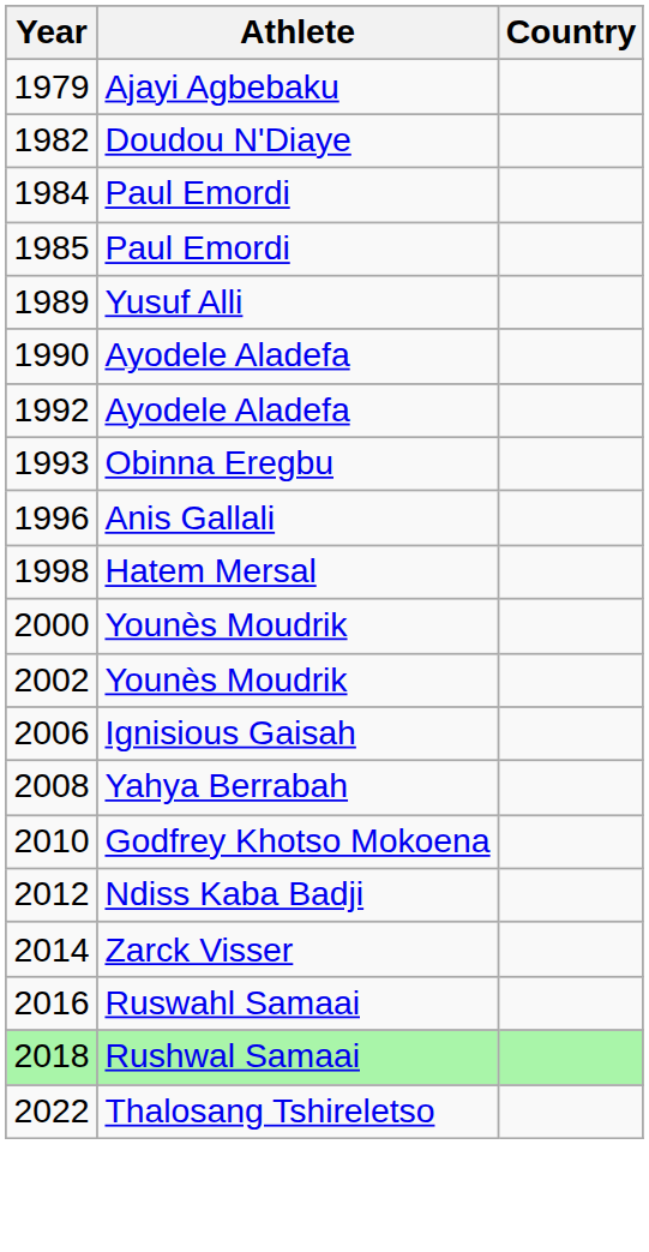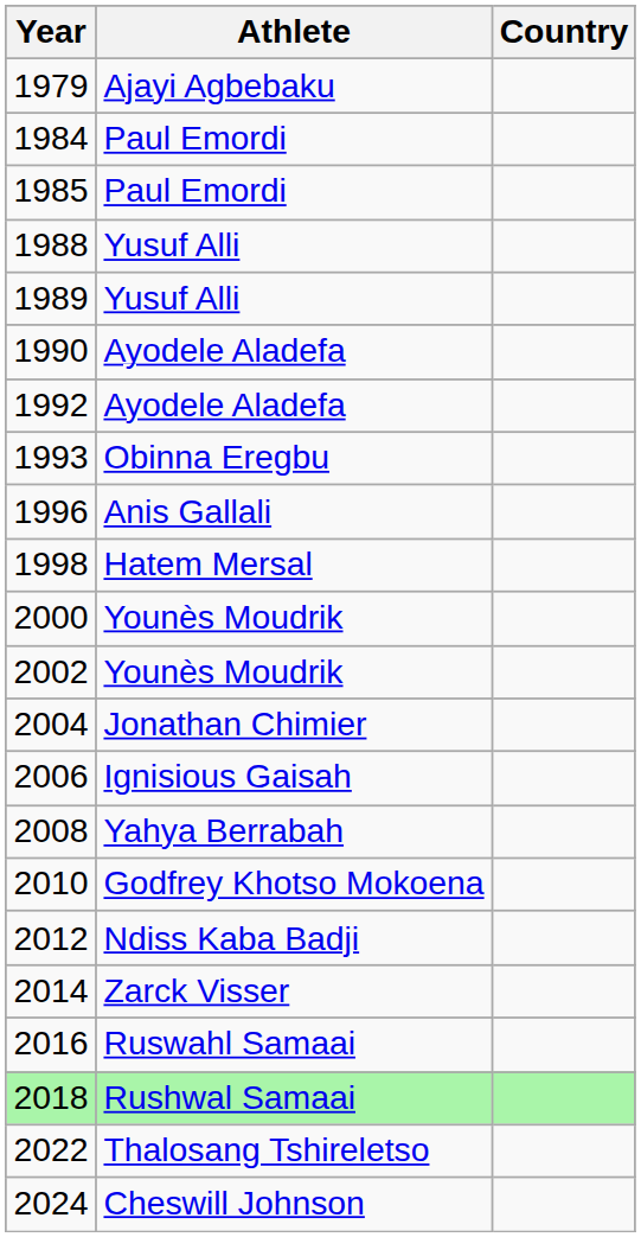- row: 1982 | Doudou N'Diaye
+ row: 1988 | Yusuf Alli
+ row: 2004 | Jonathan Chimier
+ row: 2024 | Cheswill Johnson
